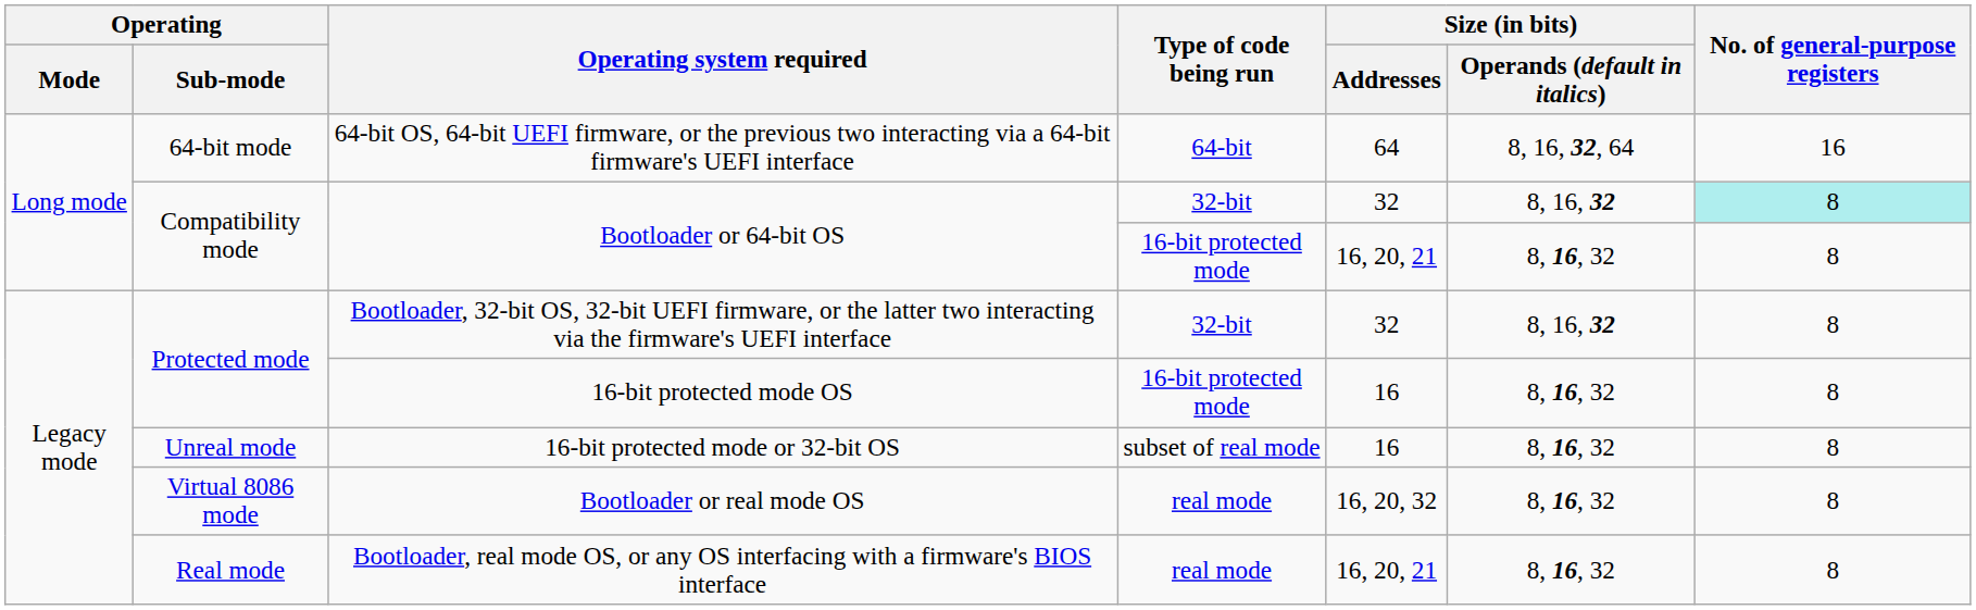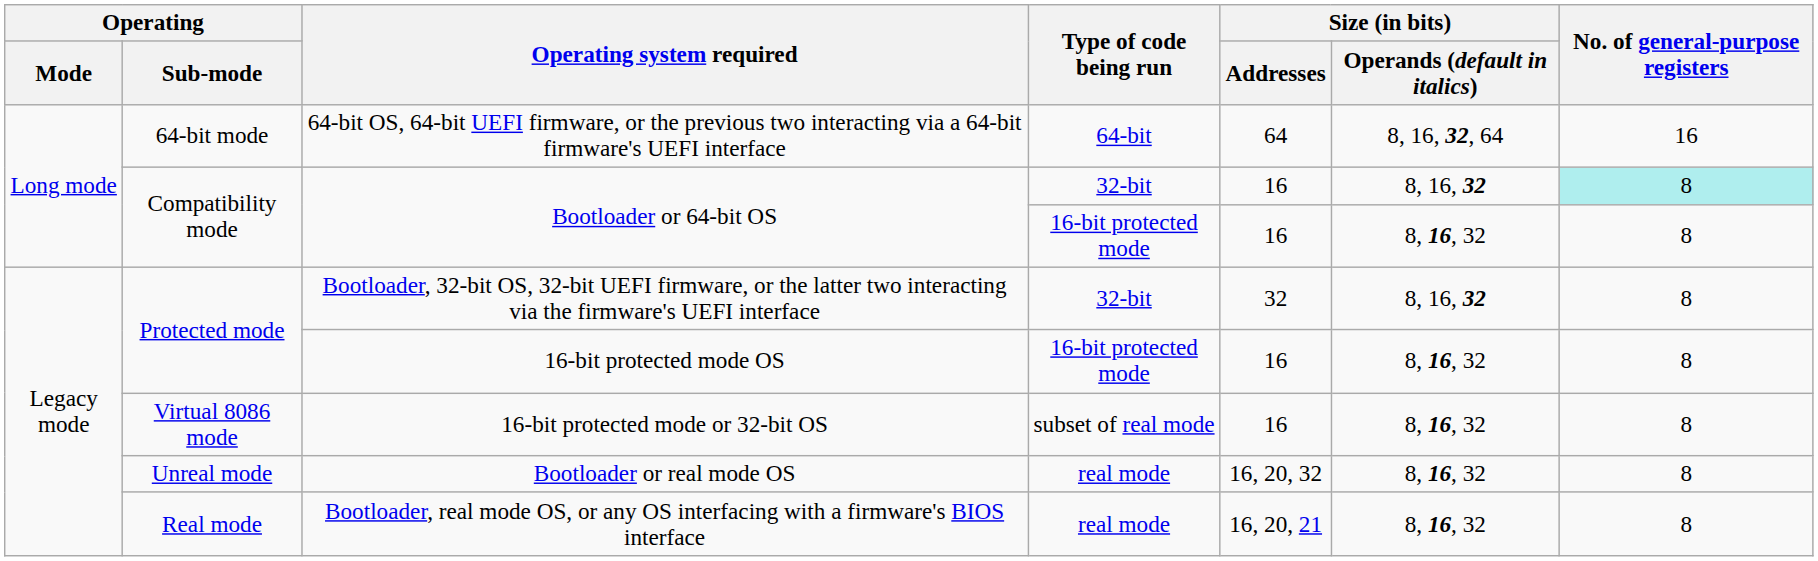Bootloader or 64-bit OS / 32-bit | Size (in bits) / Addresses: 32 -> 16
Bootloader or 64-bit OS / 16-bit protected mode | Size (in bits) / Addresses: 16, 20, 21 -> 16
16-bit protected mode or 32-bit OS | Operating / Sub-mode: Unreal mode -> Virtual 8086 mode
Bootloader or real mode OS | Operating / Sub-mode: Virtual 8086 mode -> Unreal mode
